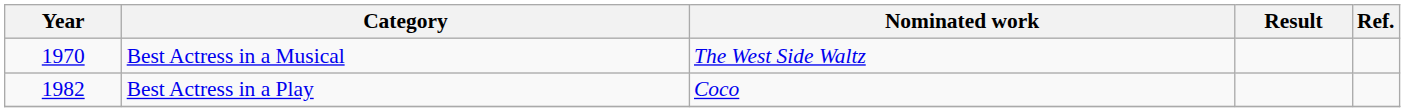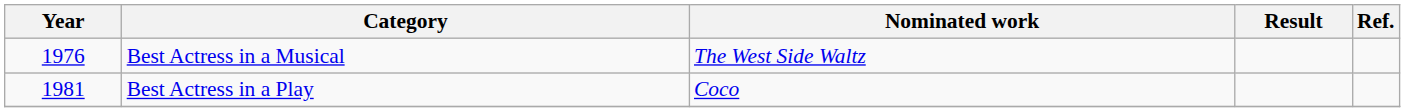Best Actress in a Musical | Year: 1970 -> 1976
Best Actress in a Play | Year: 1982 -> 1981
